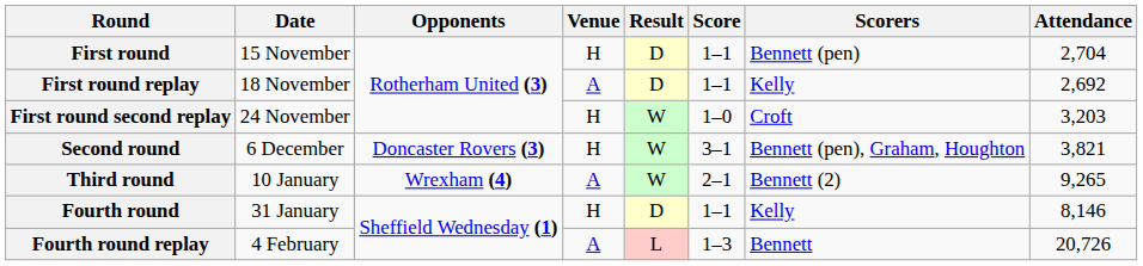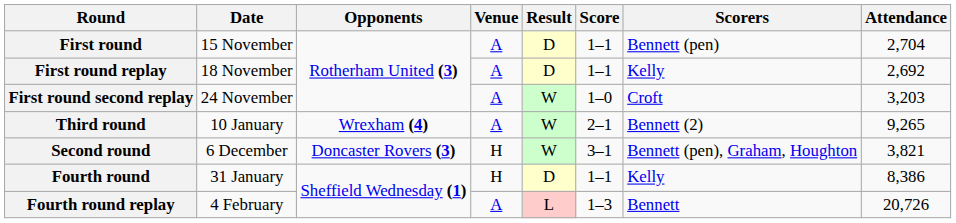First round | Venue: H -> A
First round second replay | Venue: H -> A
rows swapped: Second round <-> Third round
Fourth round | Attendance: 8,146 -> 8,386
